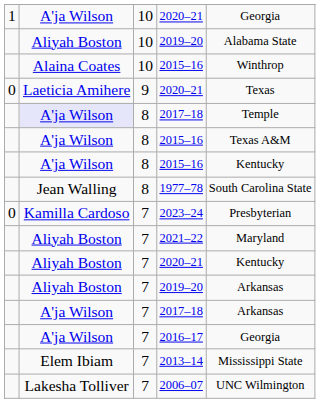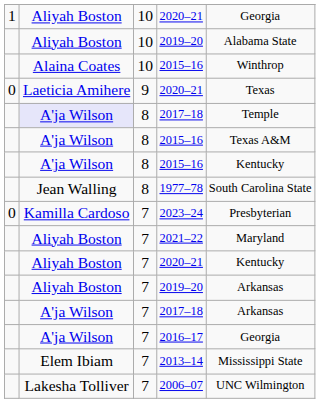10 / 2020–21 | column 2: A'ja Wilson -> Aliyah Boston
